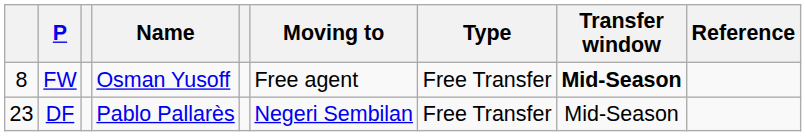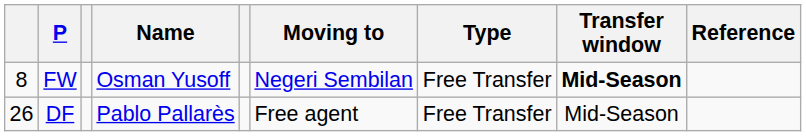FW | Moving to: Free agent -> Negeri Sembilan
DF | column 1: 23 -> 26
DF | Moving to: Negeri Sembilan -> Free agent
